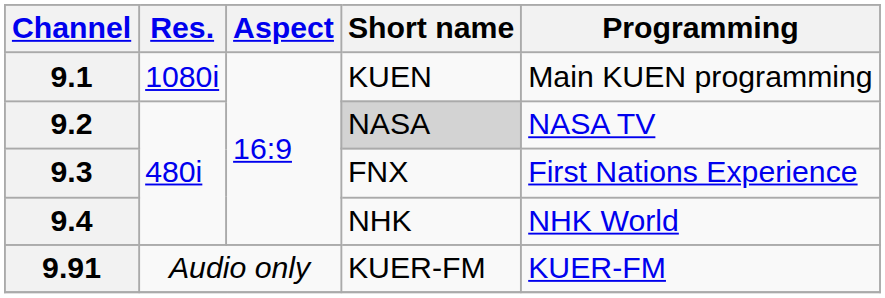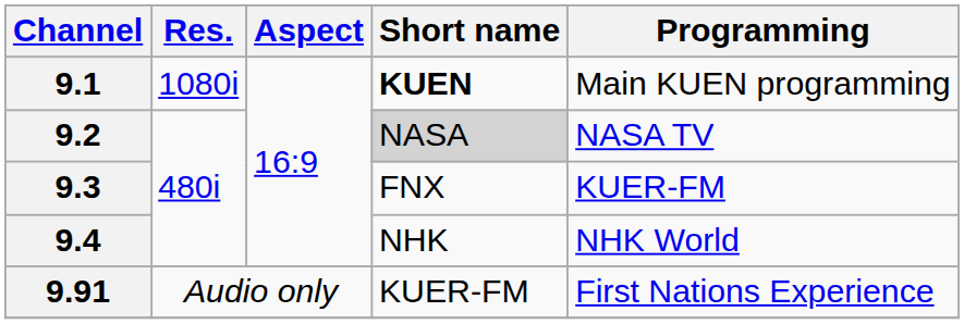9.1 | Short name: normal -> bold
9.3 | Programming: First Nations Experience -> KUER-FM
9.91 | Programming: KUER-FM -> First Nations Experience
